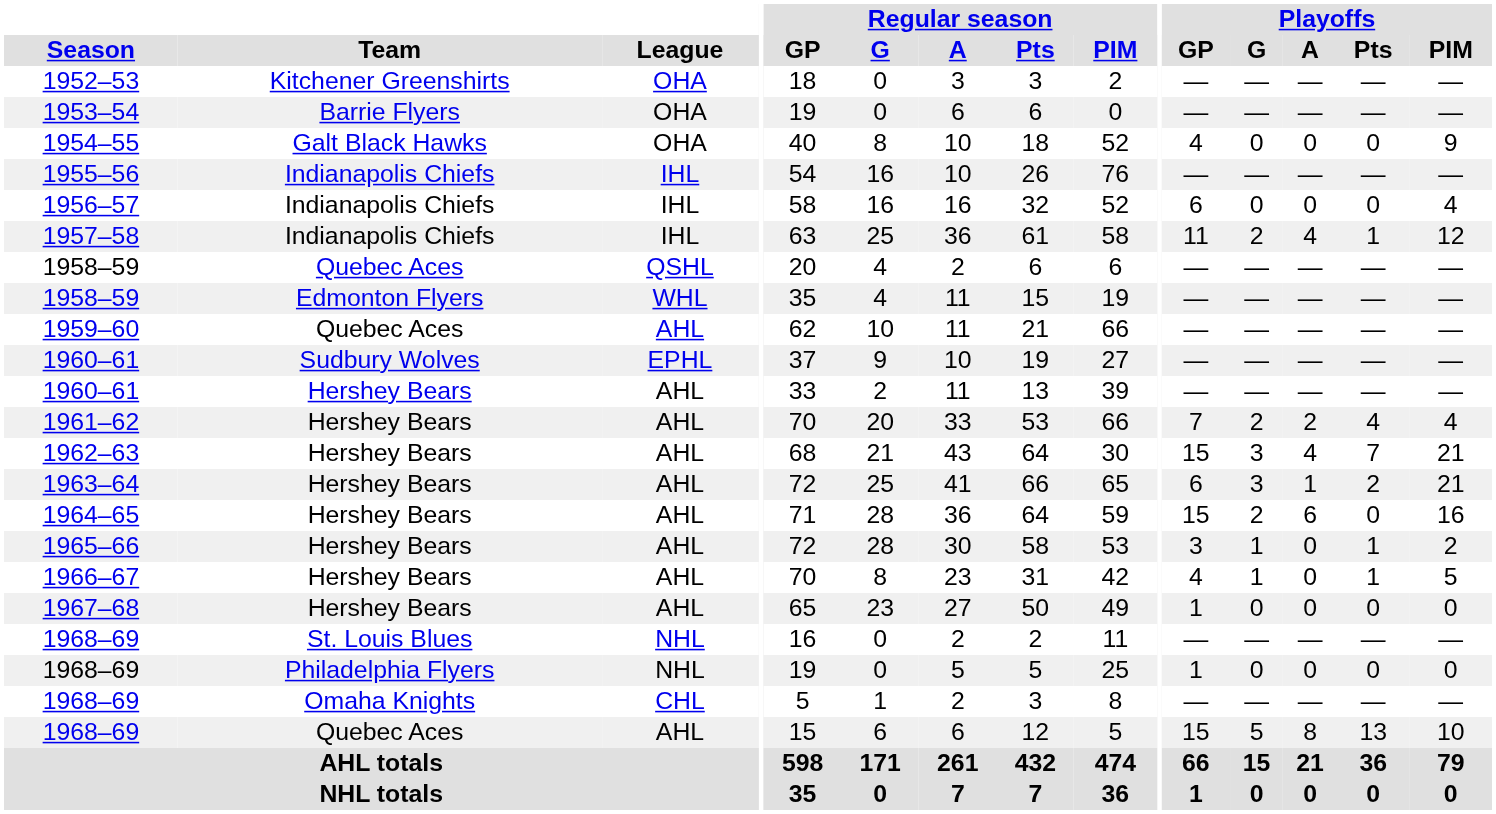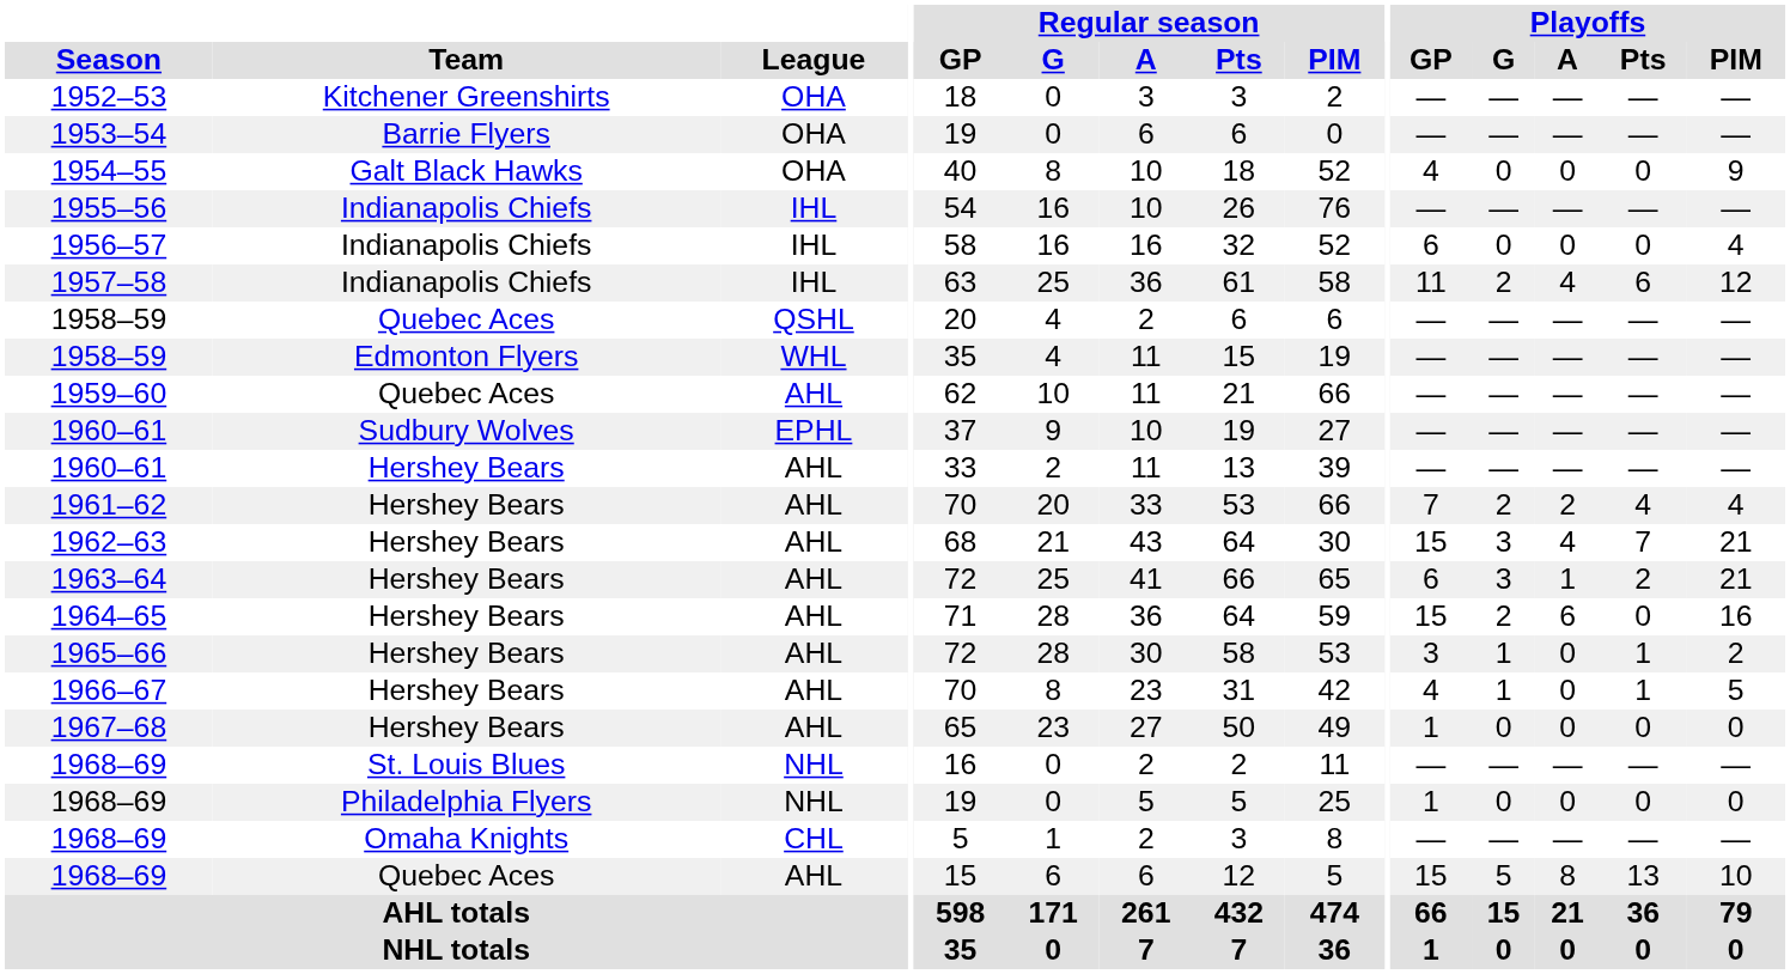1957–58 | Playoffs / Pts: 1 -> 6
